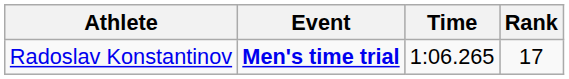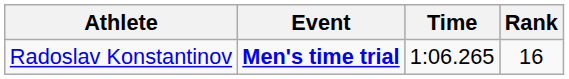Radoslav Konstantinov | Rank: 17 -> 16
